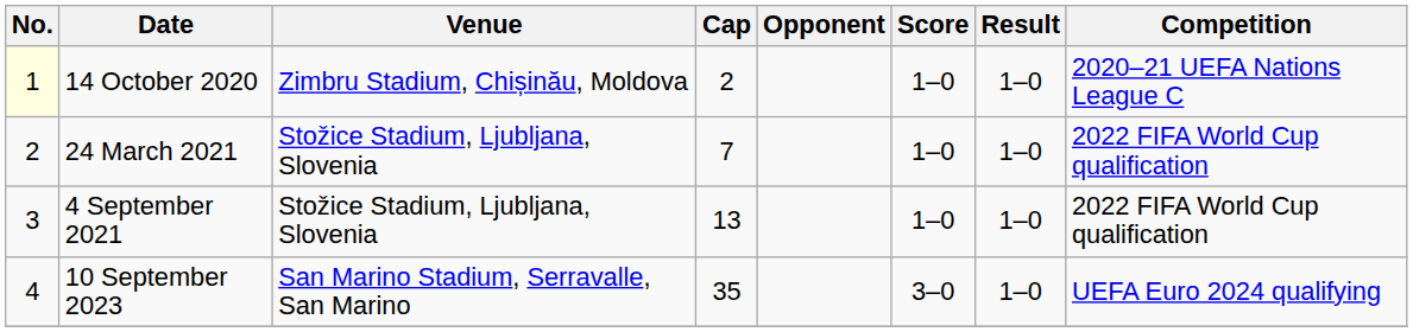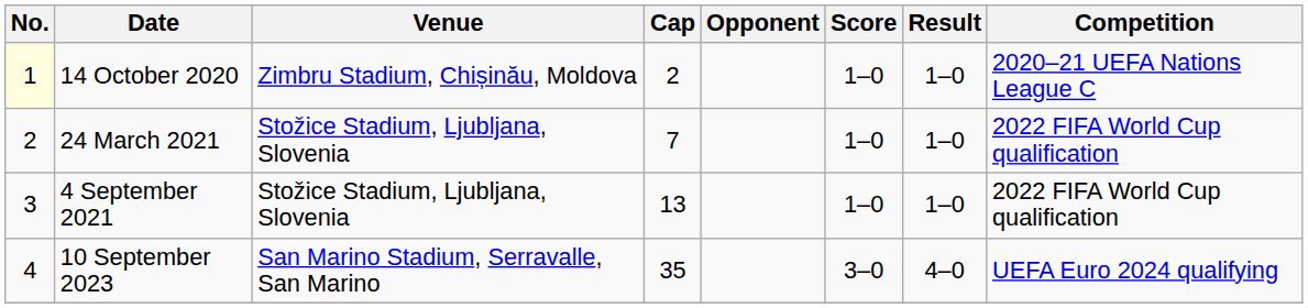10 September 2023 | Result: 1–0 -> 4–0
